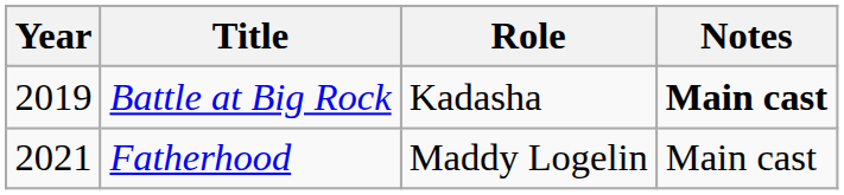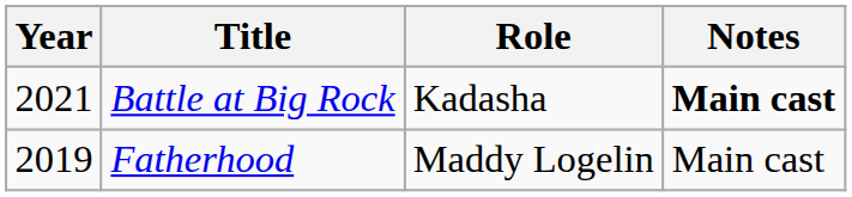Battle at Big Rock | Year: 2019 -> 2021
Fatherhood | Year: 2021 -> 2019
